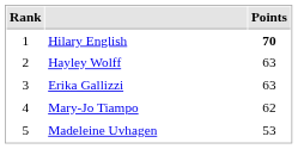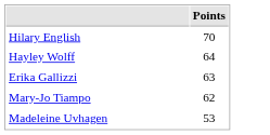- column: Rank | 1 | 2 | 3 | 4 | 5
Hilary English | Points: bold -> normal
Hayley Wolff | Points: 63 -> 64
